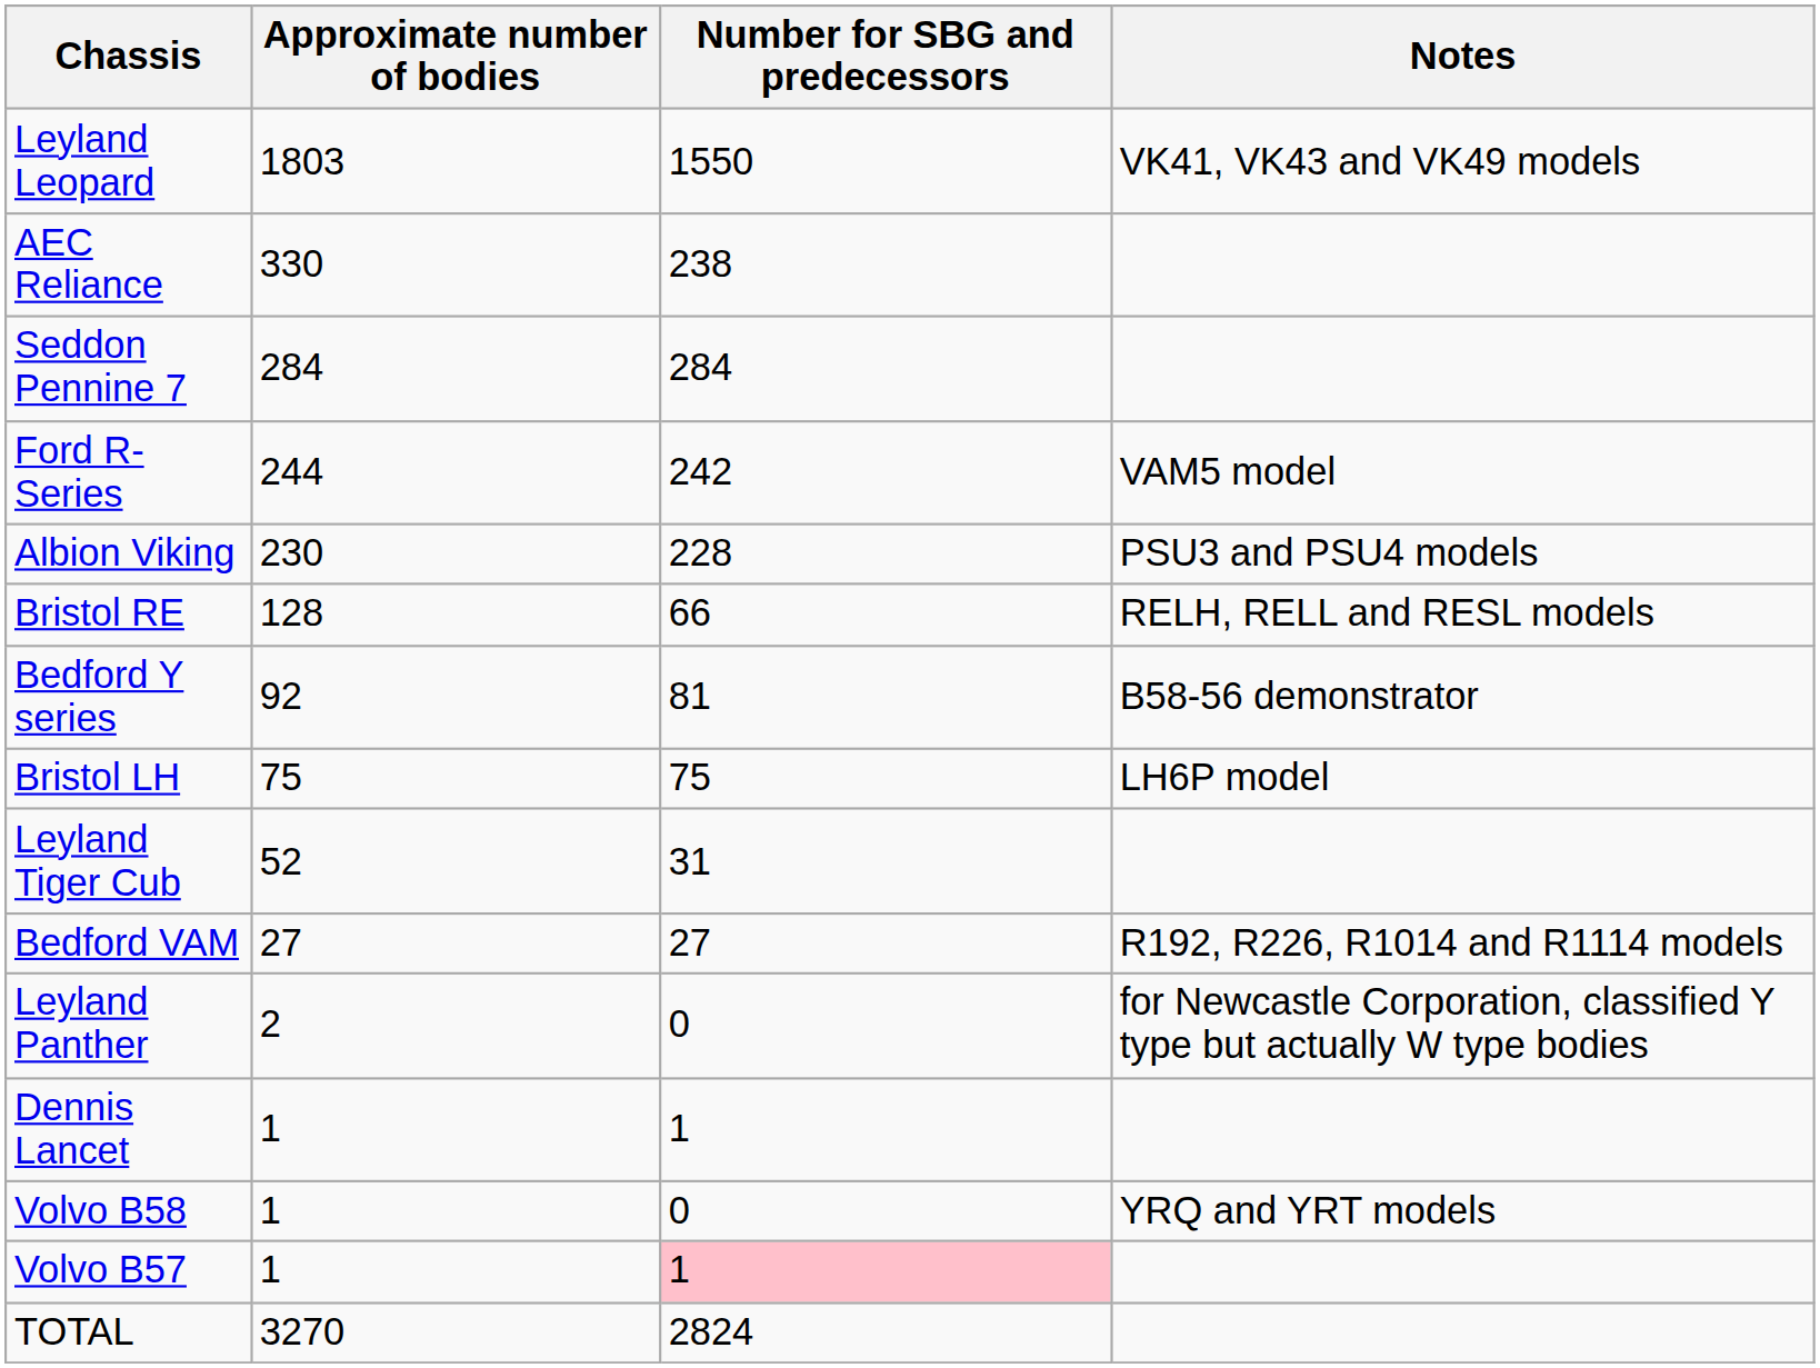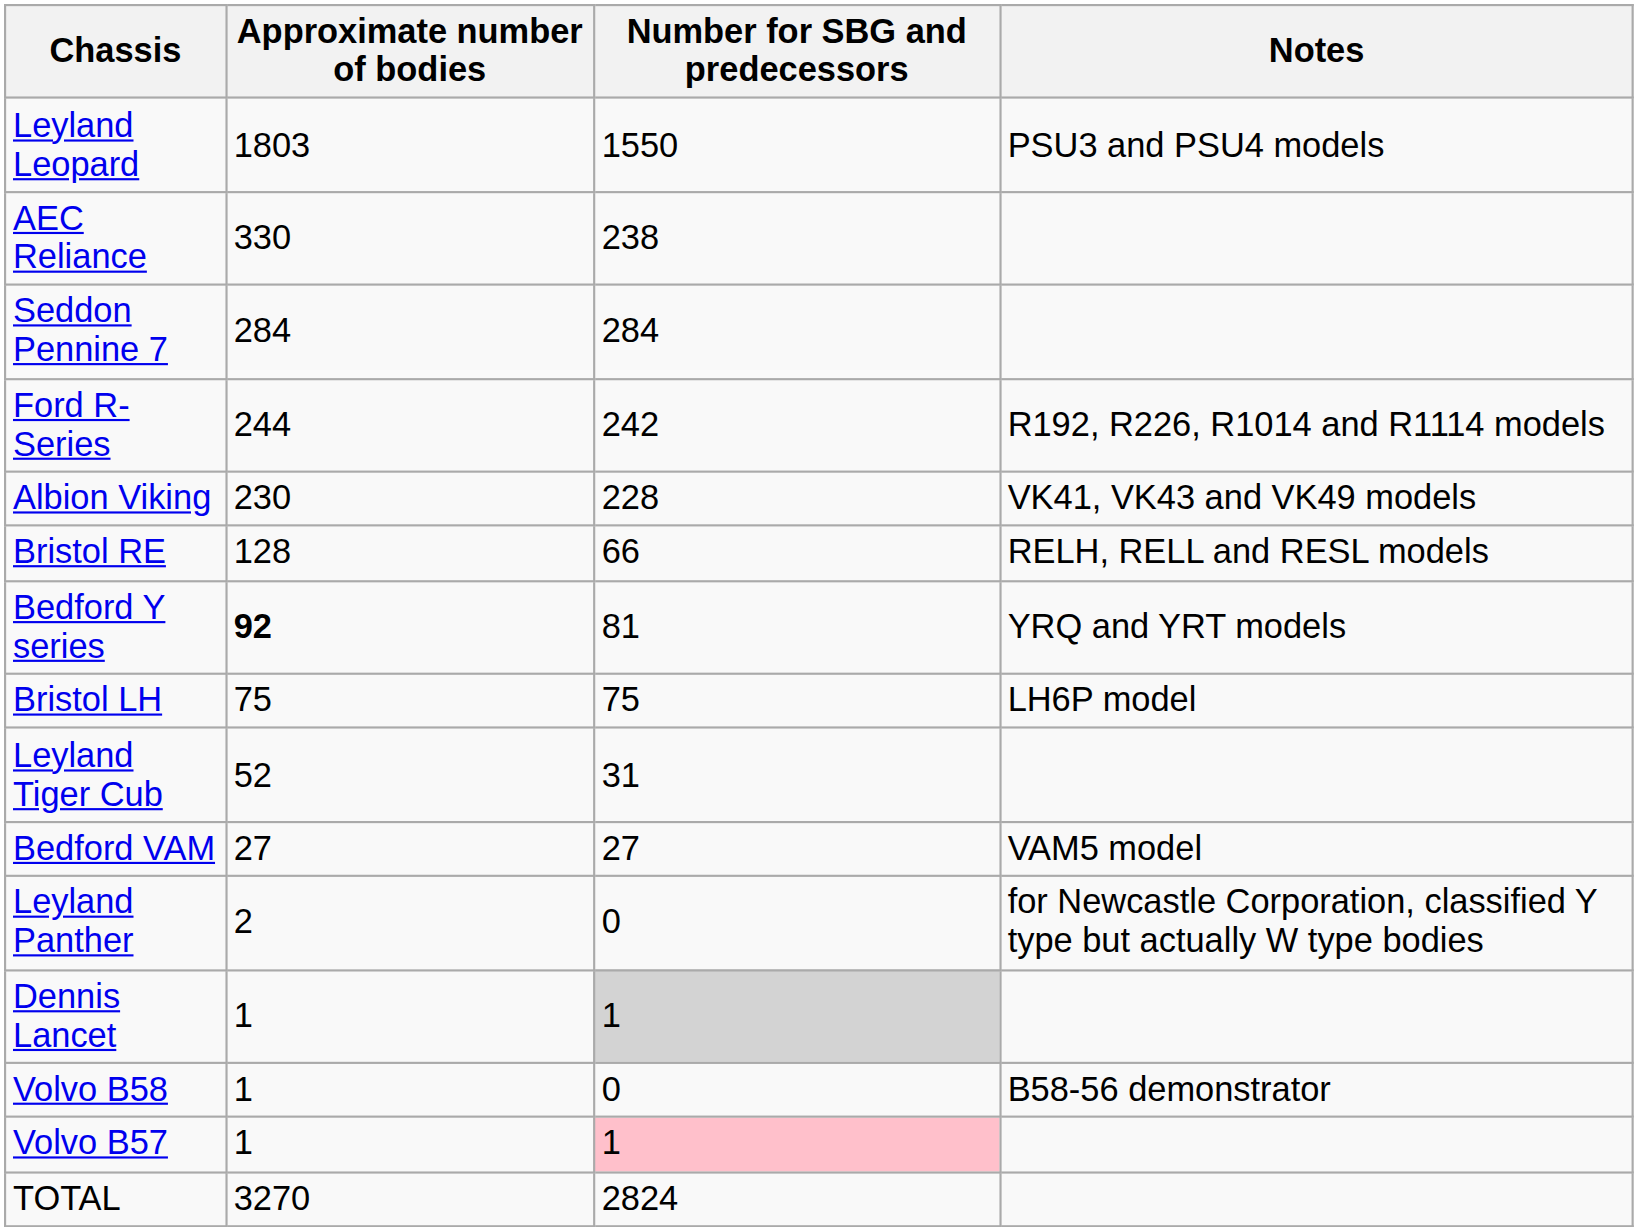Leyland Leopard | Notes: VK41, VK43 and VK49 models -> PSU3 and PSU4 models
Ford R-Series | Notes: VAM5 model -> R192, R226, R1014 and R1114 models
Albion Viking | Notes: PSU3 and PSU4 models -> VK41, VK43 and VK49 models
Bedford Y series | Approximate number of bodies: normal -> bold
Bedford Y series | Notes: B58-56 demonstrator -> YRQ and YRT models
Bedford VAM | Notes: R192, R226, R1014 and R1114 models -> VAM5 model
Dennis Lancet | Number for SBG and predecessors: no background -> lightgrey background
Volvo B58 | Notes: YRQ and YRT models -> B58-56 demonstrator
